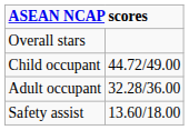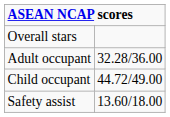rows swapped: Adult occupant <-> Child occupant
